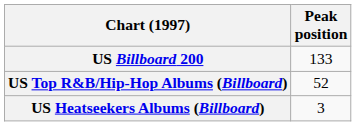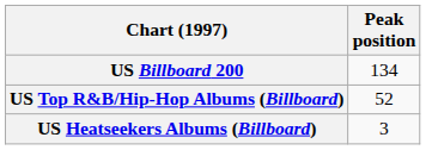US Billboard 200 | Peak position: 133 -> 134
